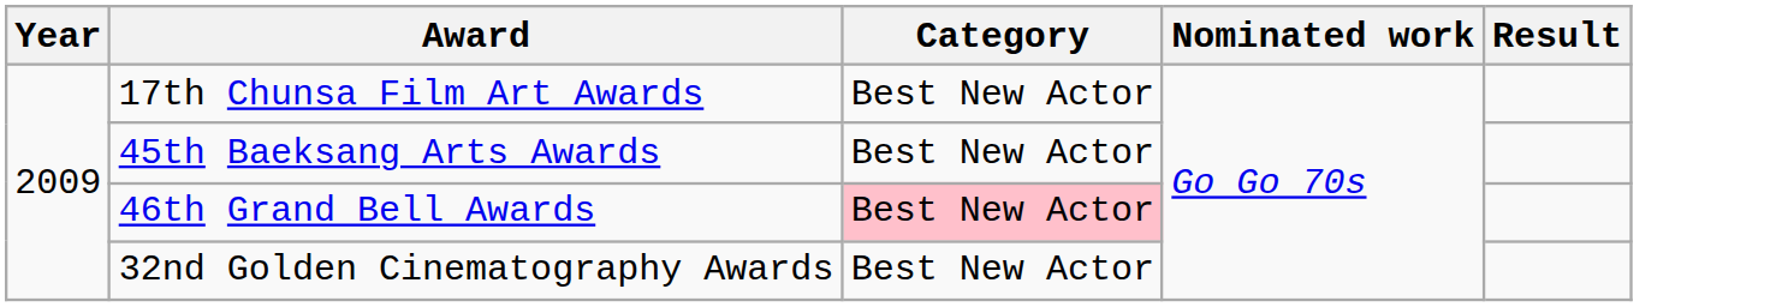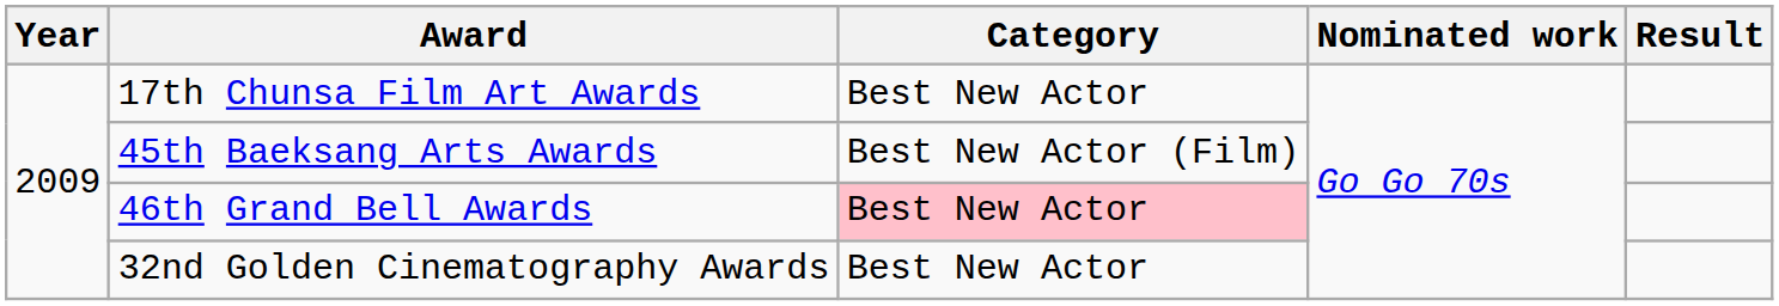45th Baeksang Arts Awards | Category: Best New Actor -> Best New Actor (Film)
